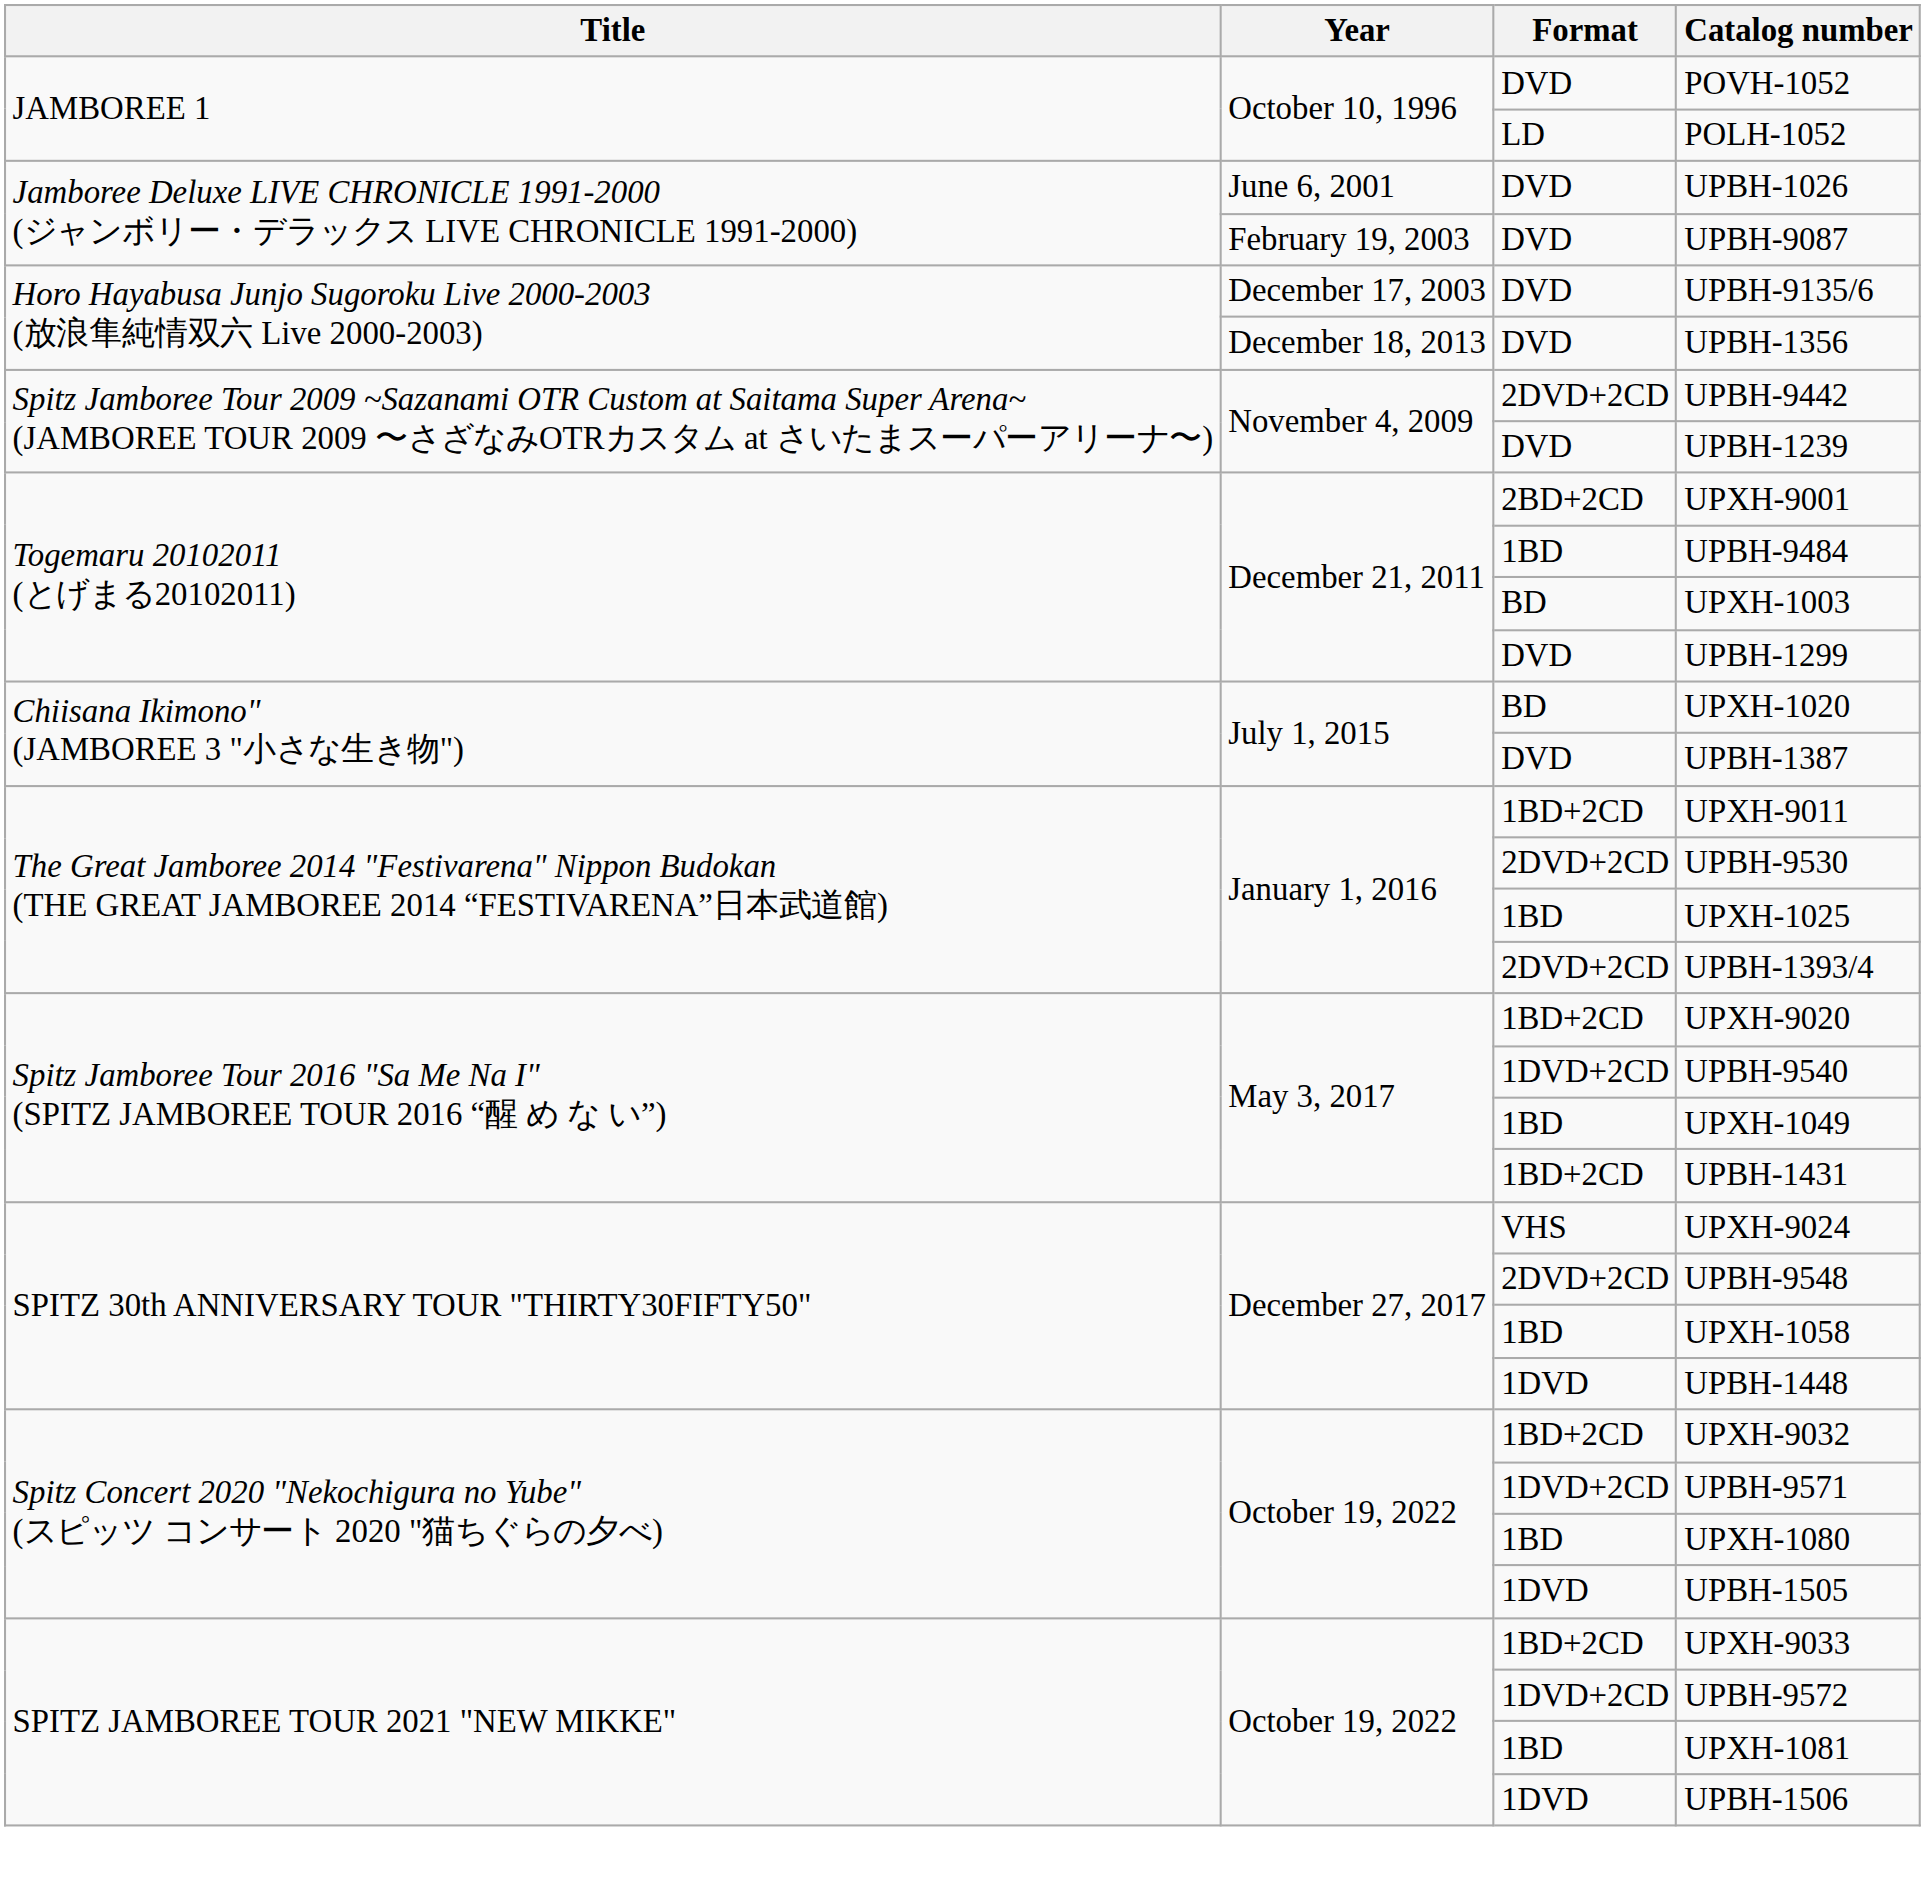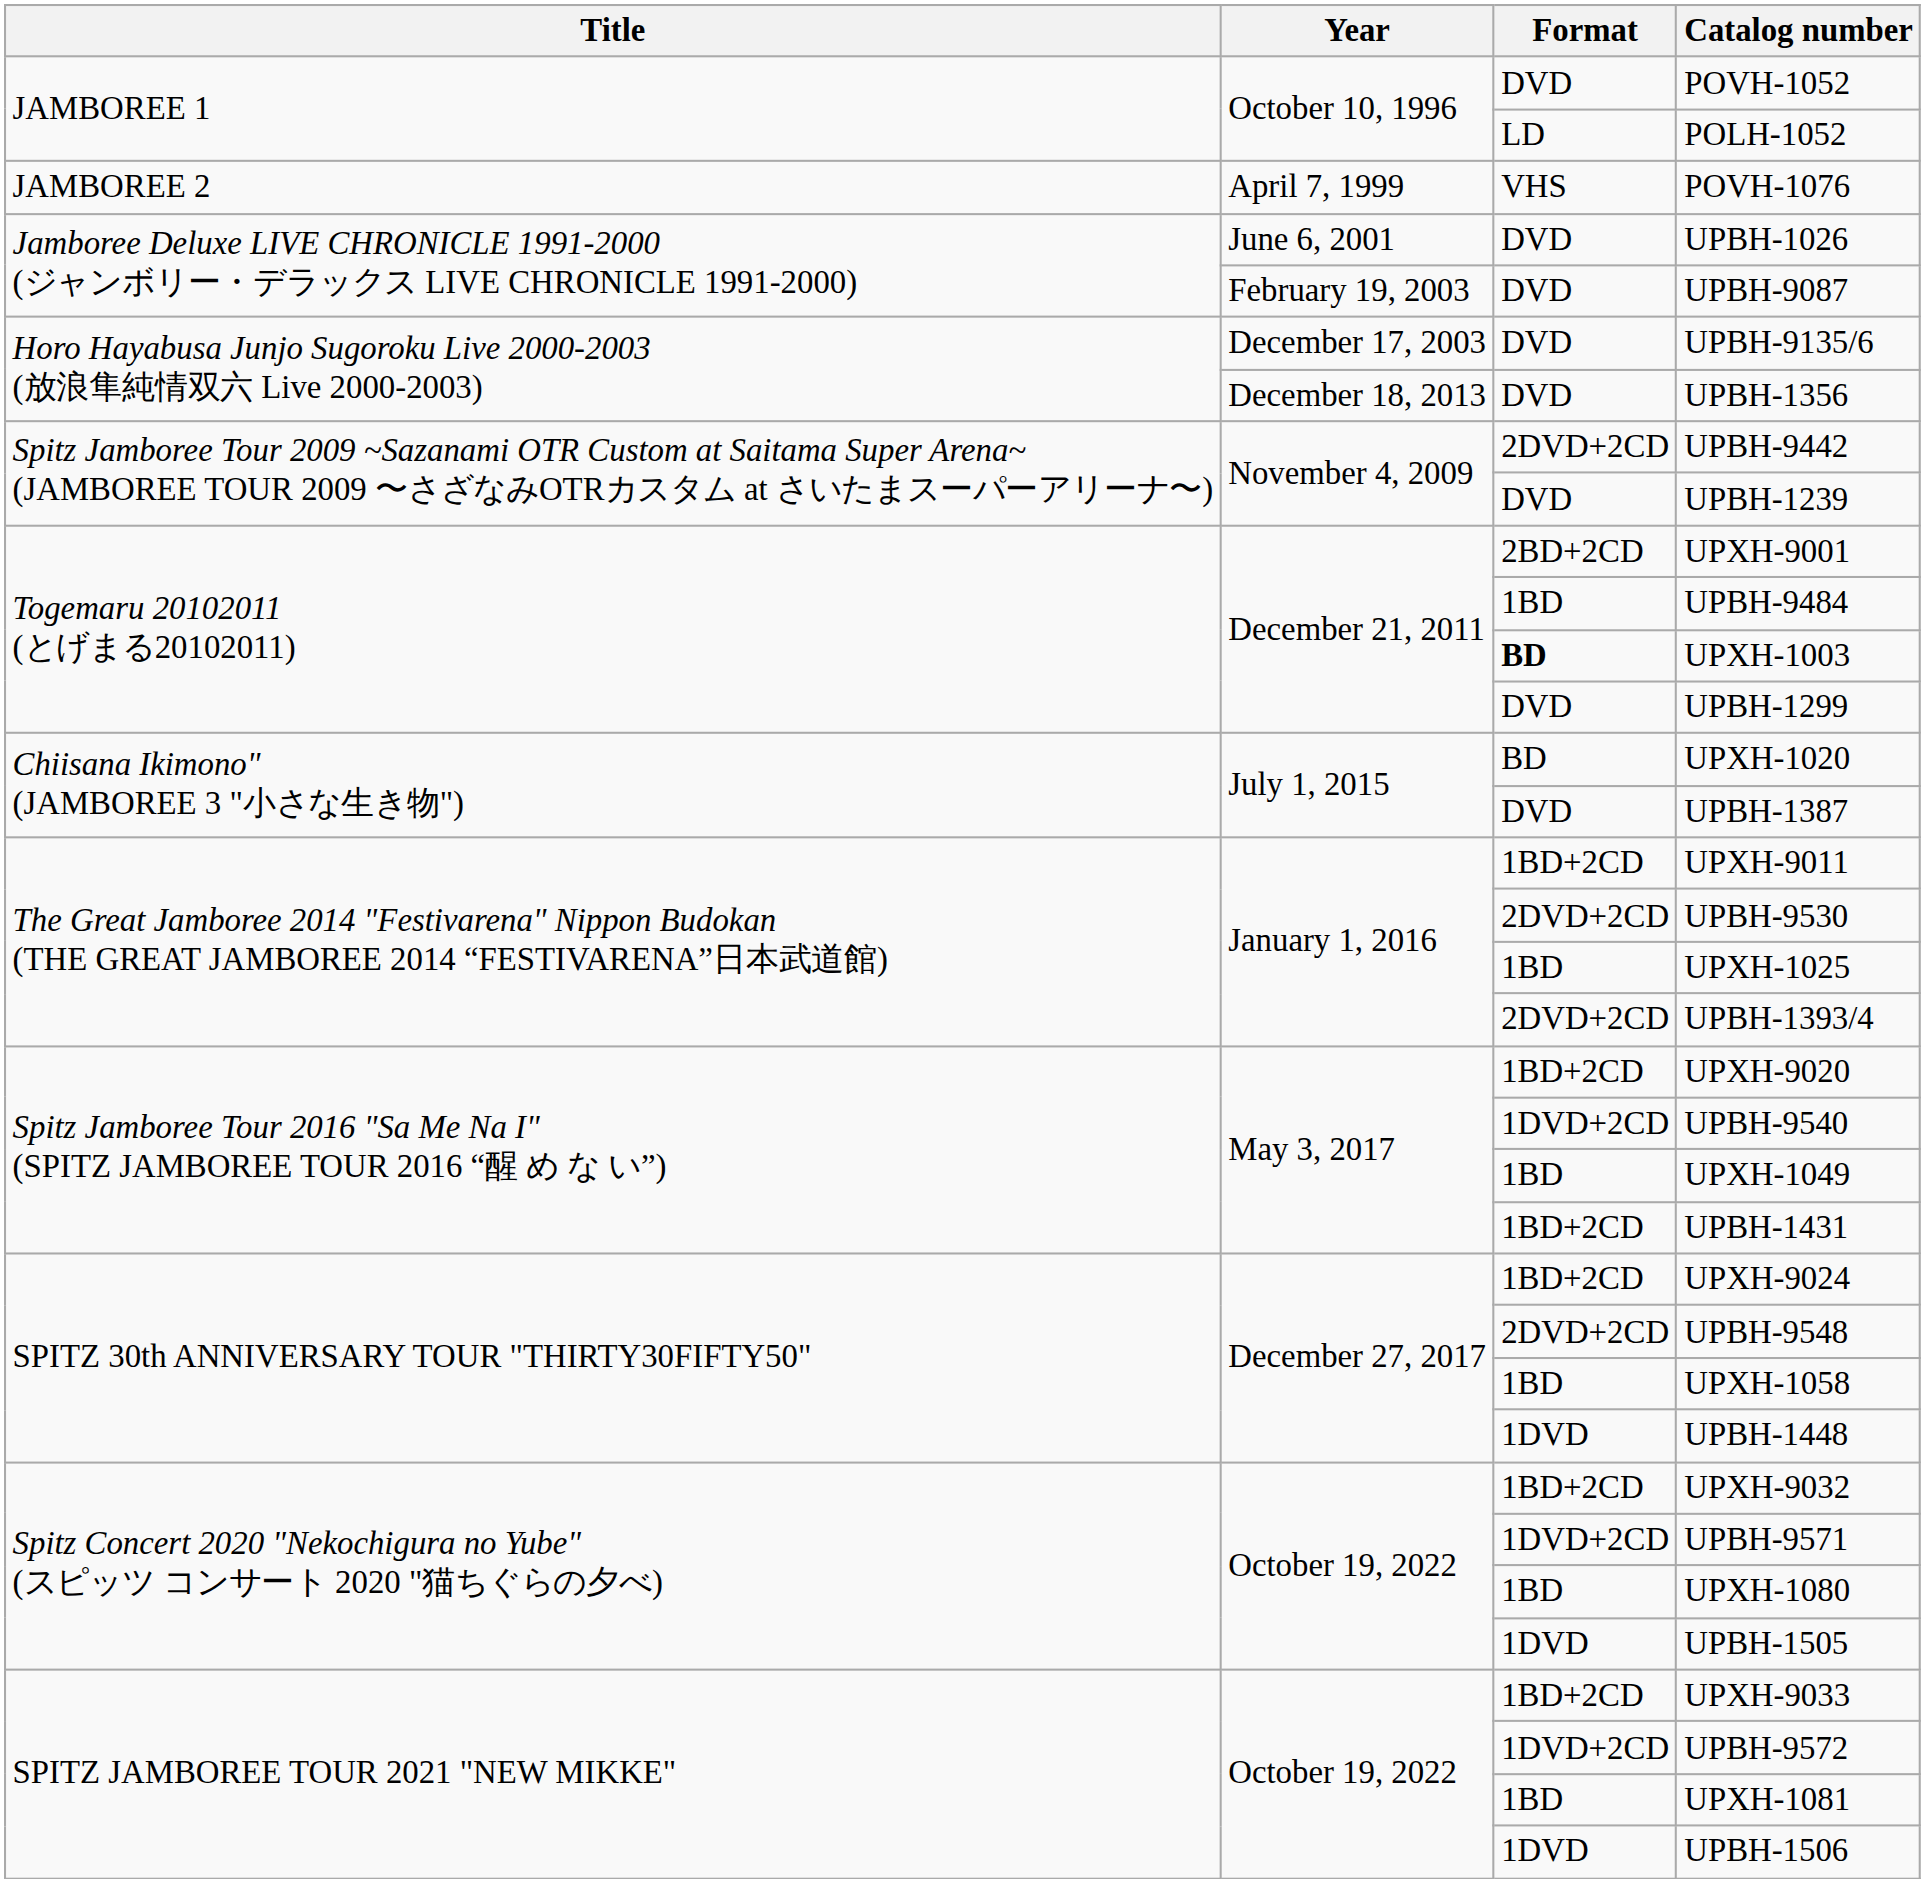+ row: JAMBOREE 2 | April 7, 1999 | VHS | POVH-1076
UPXH-1003 | Format: normal -> bold
UPXH-9024 | Format: VHS -> 1BD+2CD
